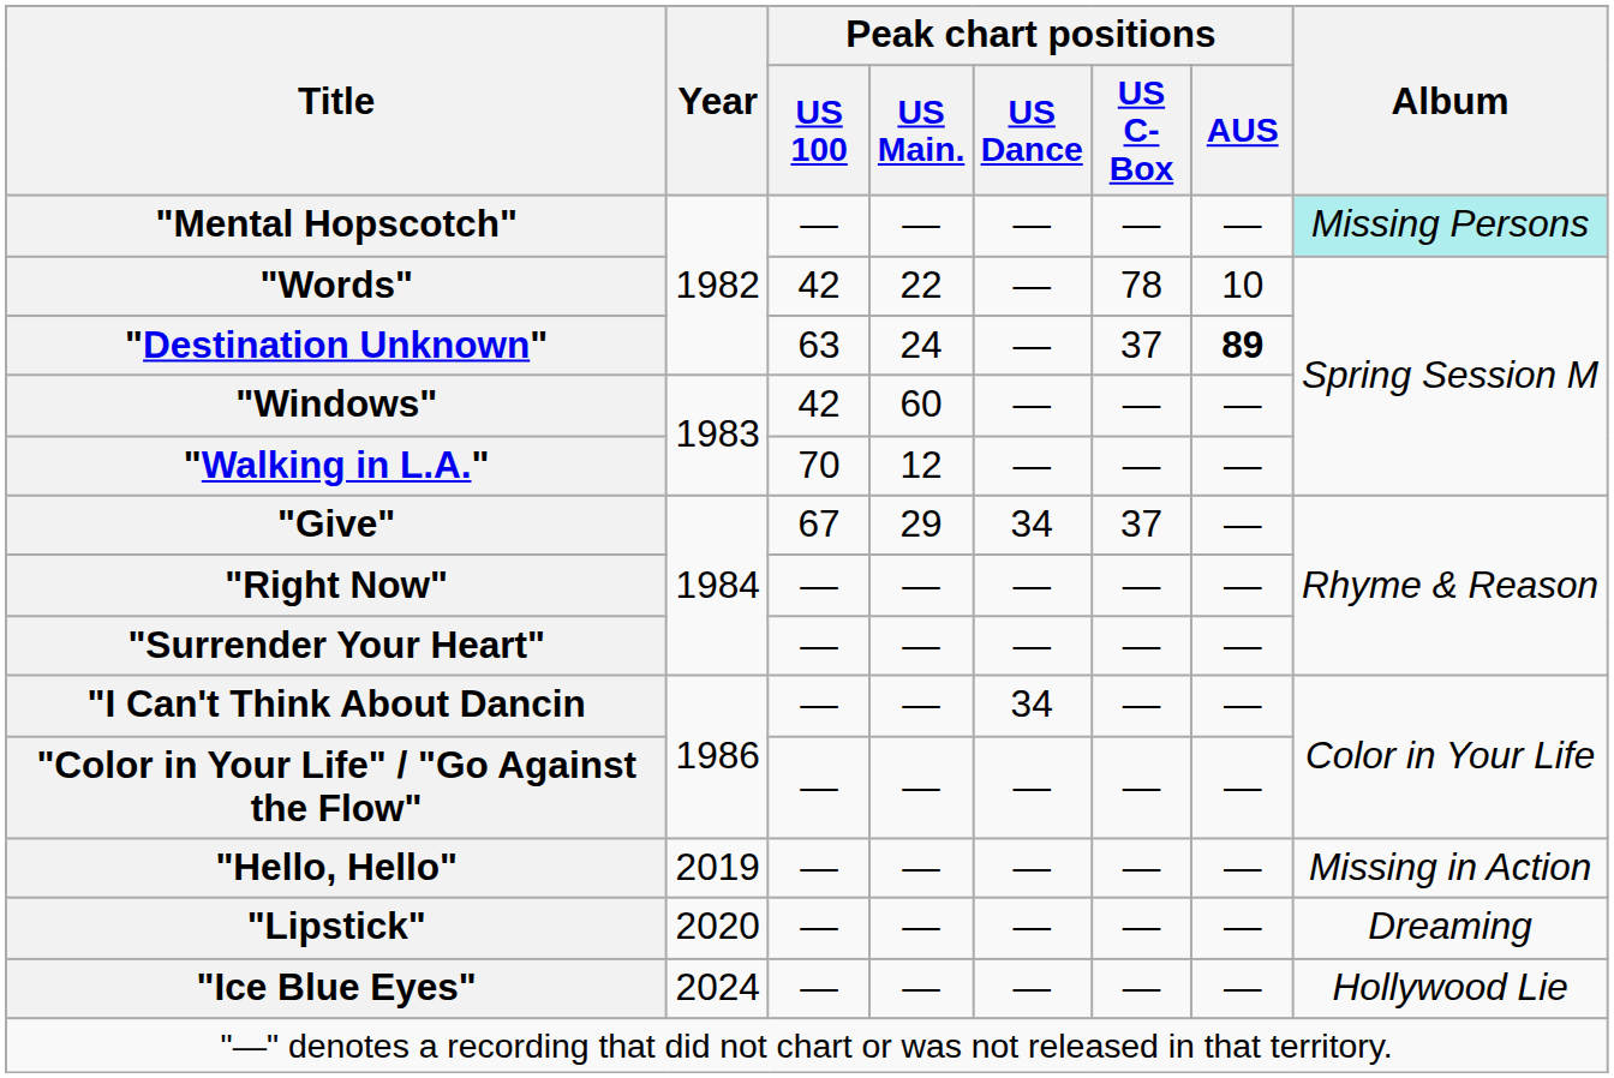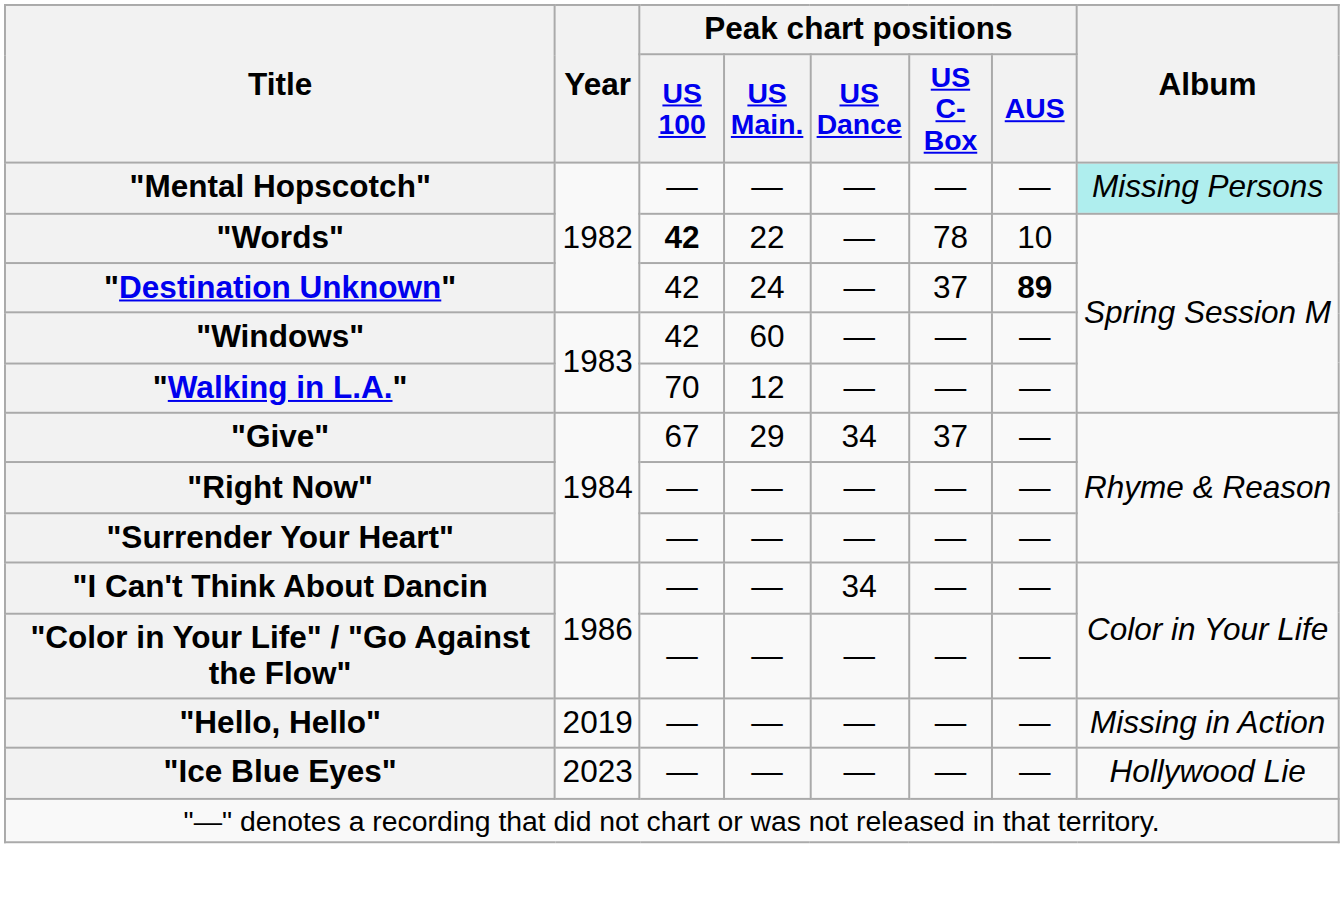"Words" | Peak chart positions / US 100: normal -> bold
"Destination Unknown" | Peak chart positions / US 100: 63 -> 42
- row: "Lipstick" | 2020 | — | — | — | — | — | Dreaming
"Ice Blue Eyes" | Year: 2024 -> 2023
